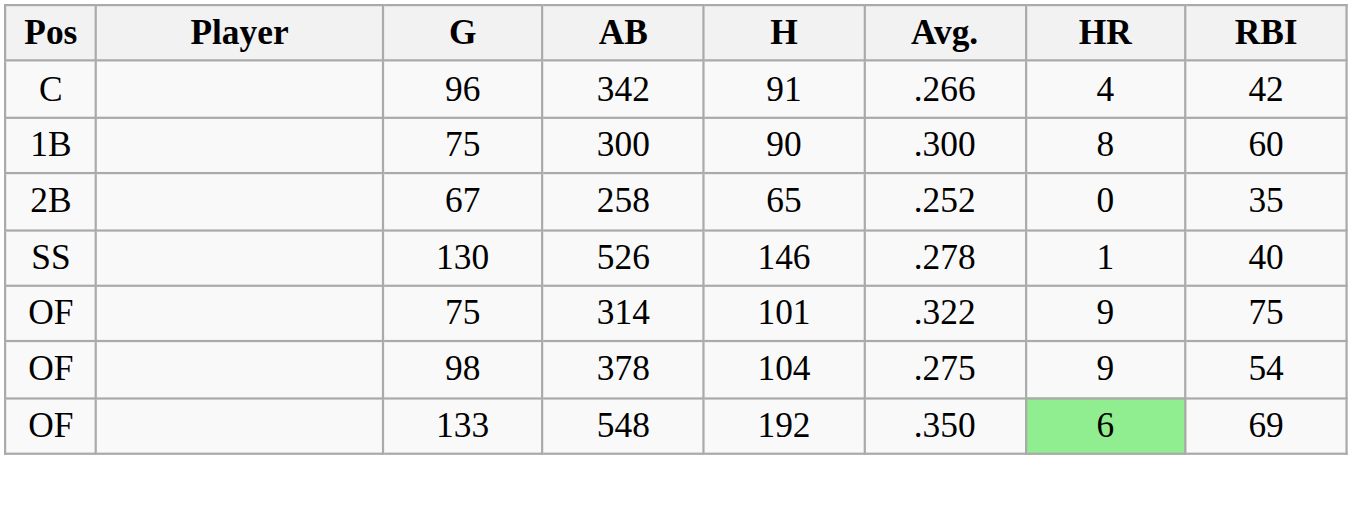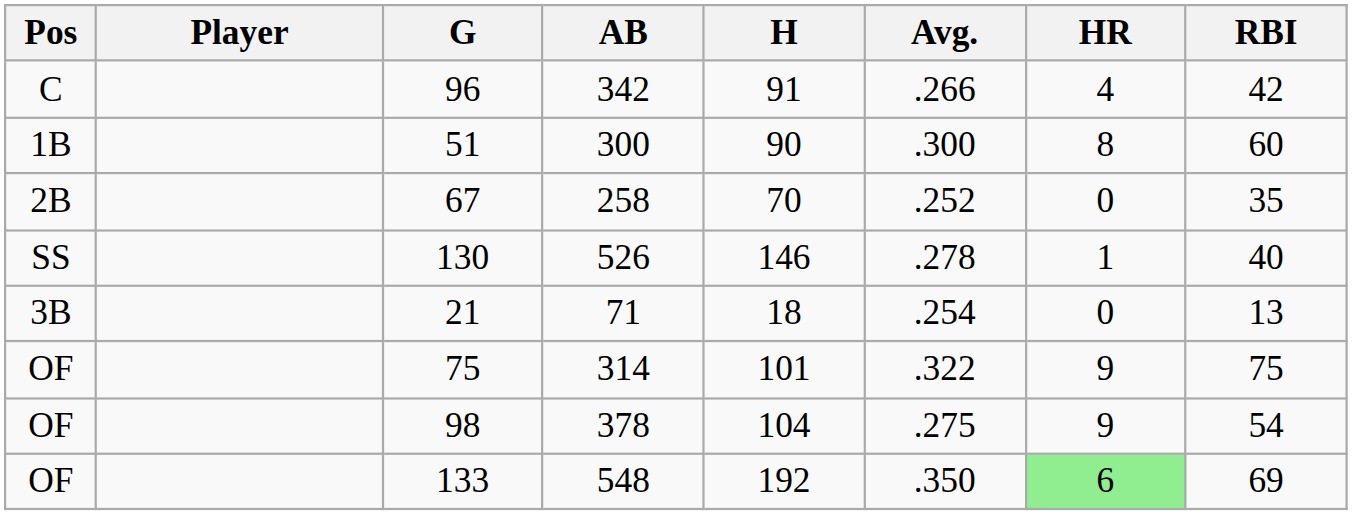300 | G: 75 -> 51
258 | H: 65 -> 70
+ row: 3B | 21 | 71 | 18 | .254 | 0 | 13
